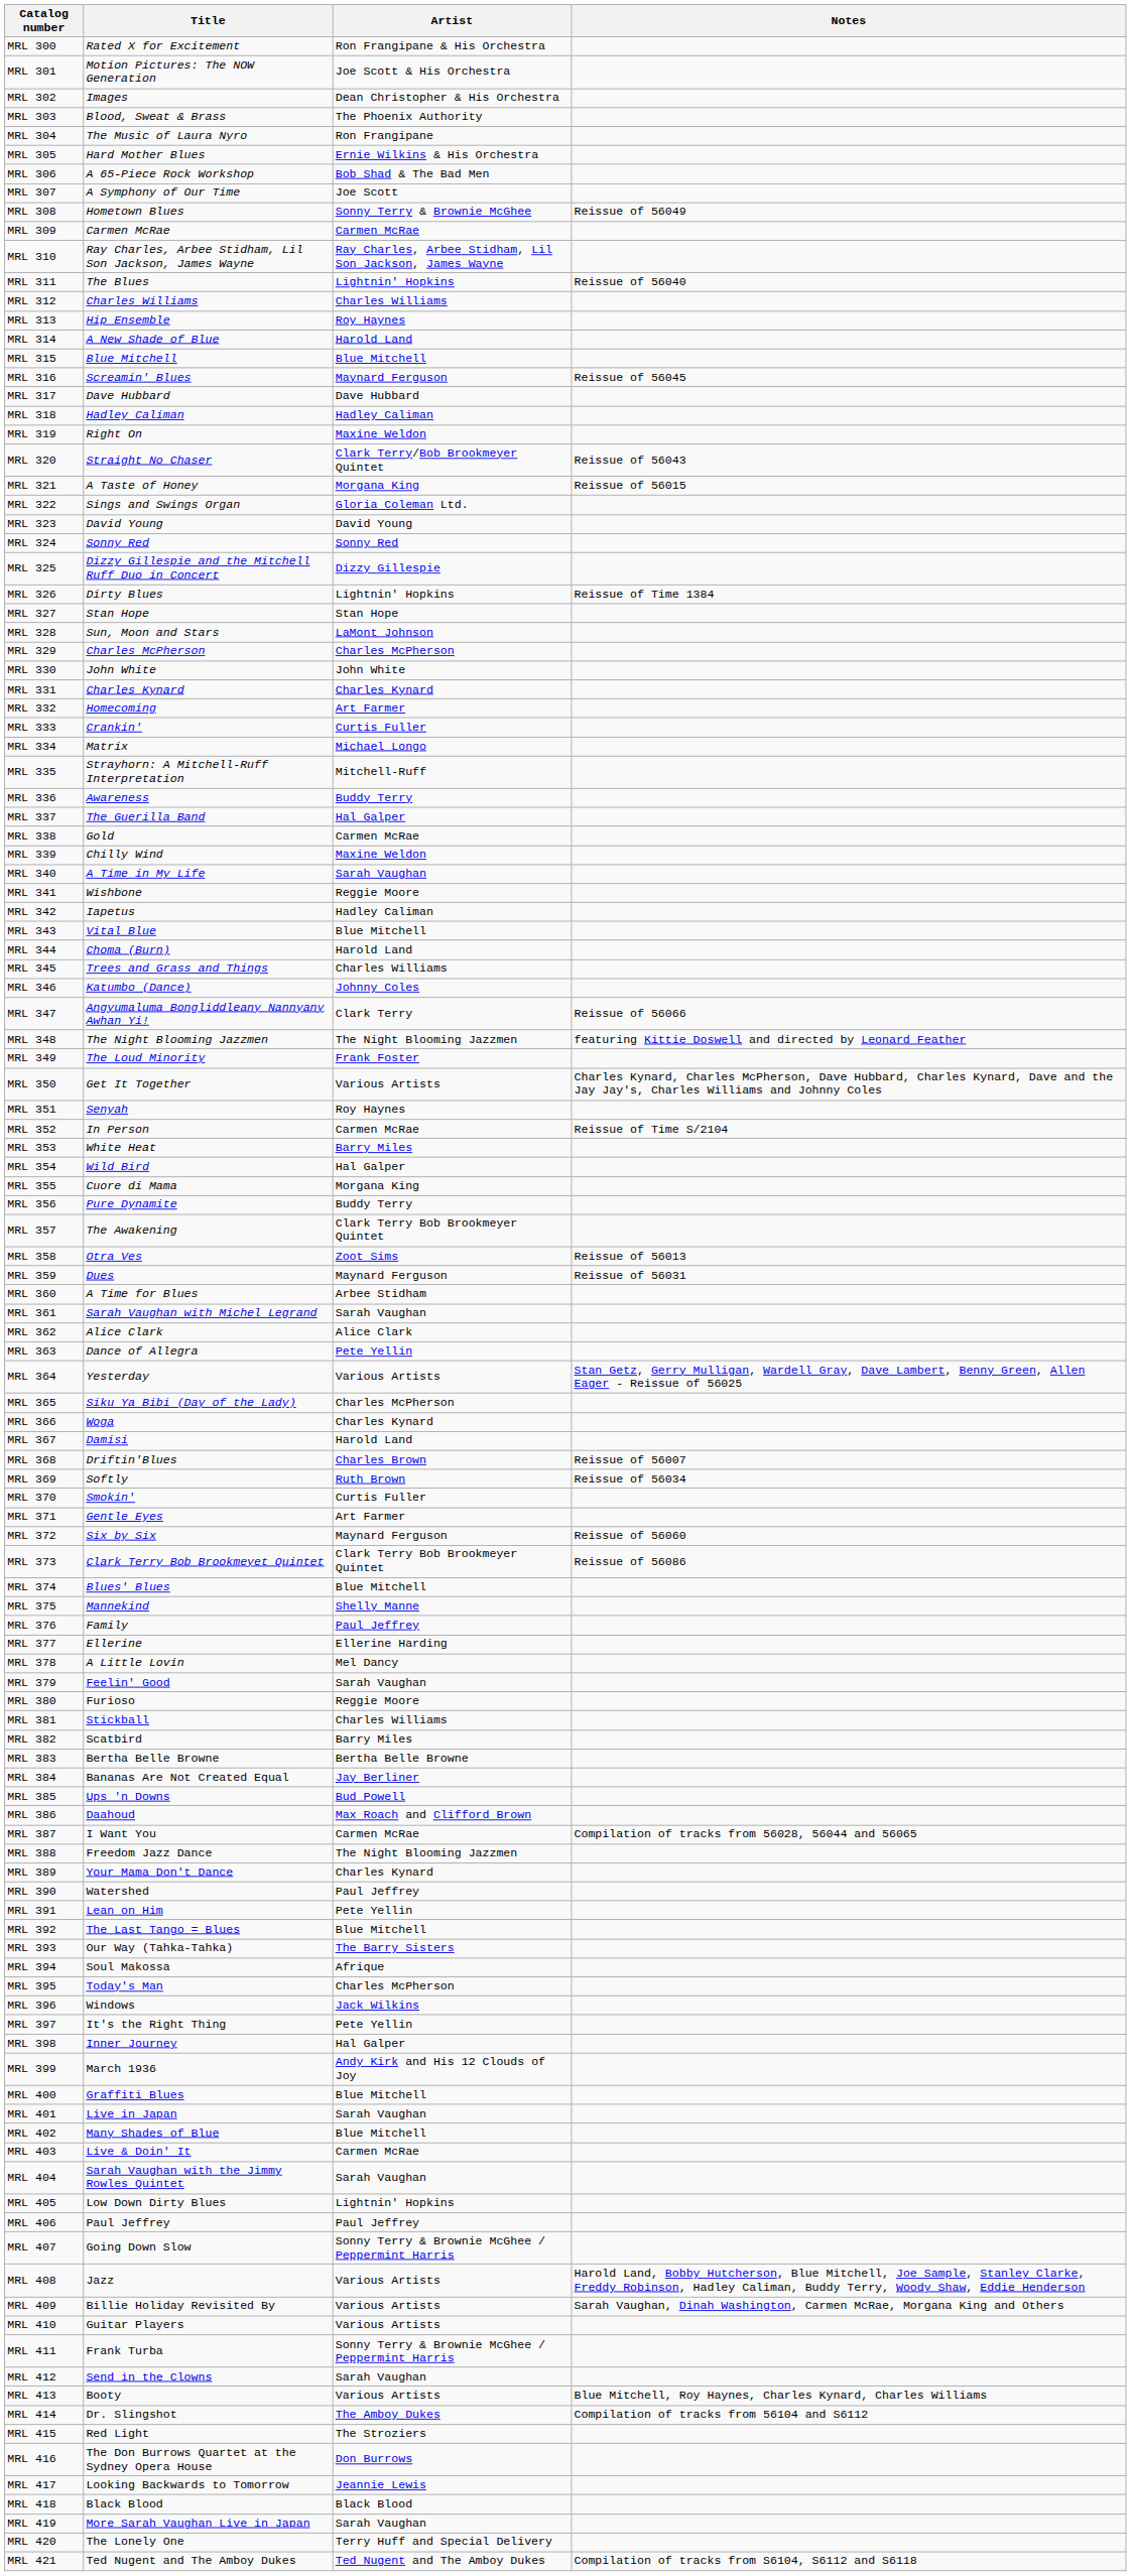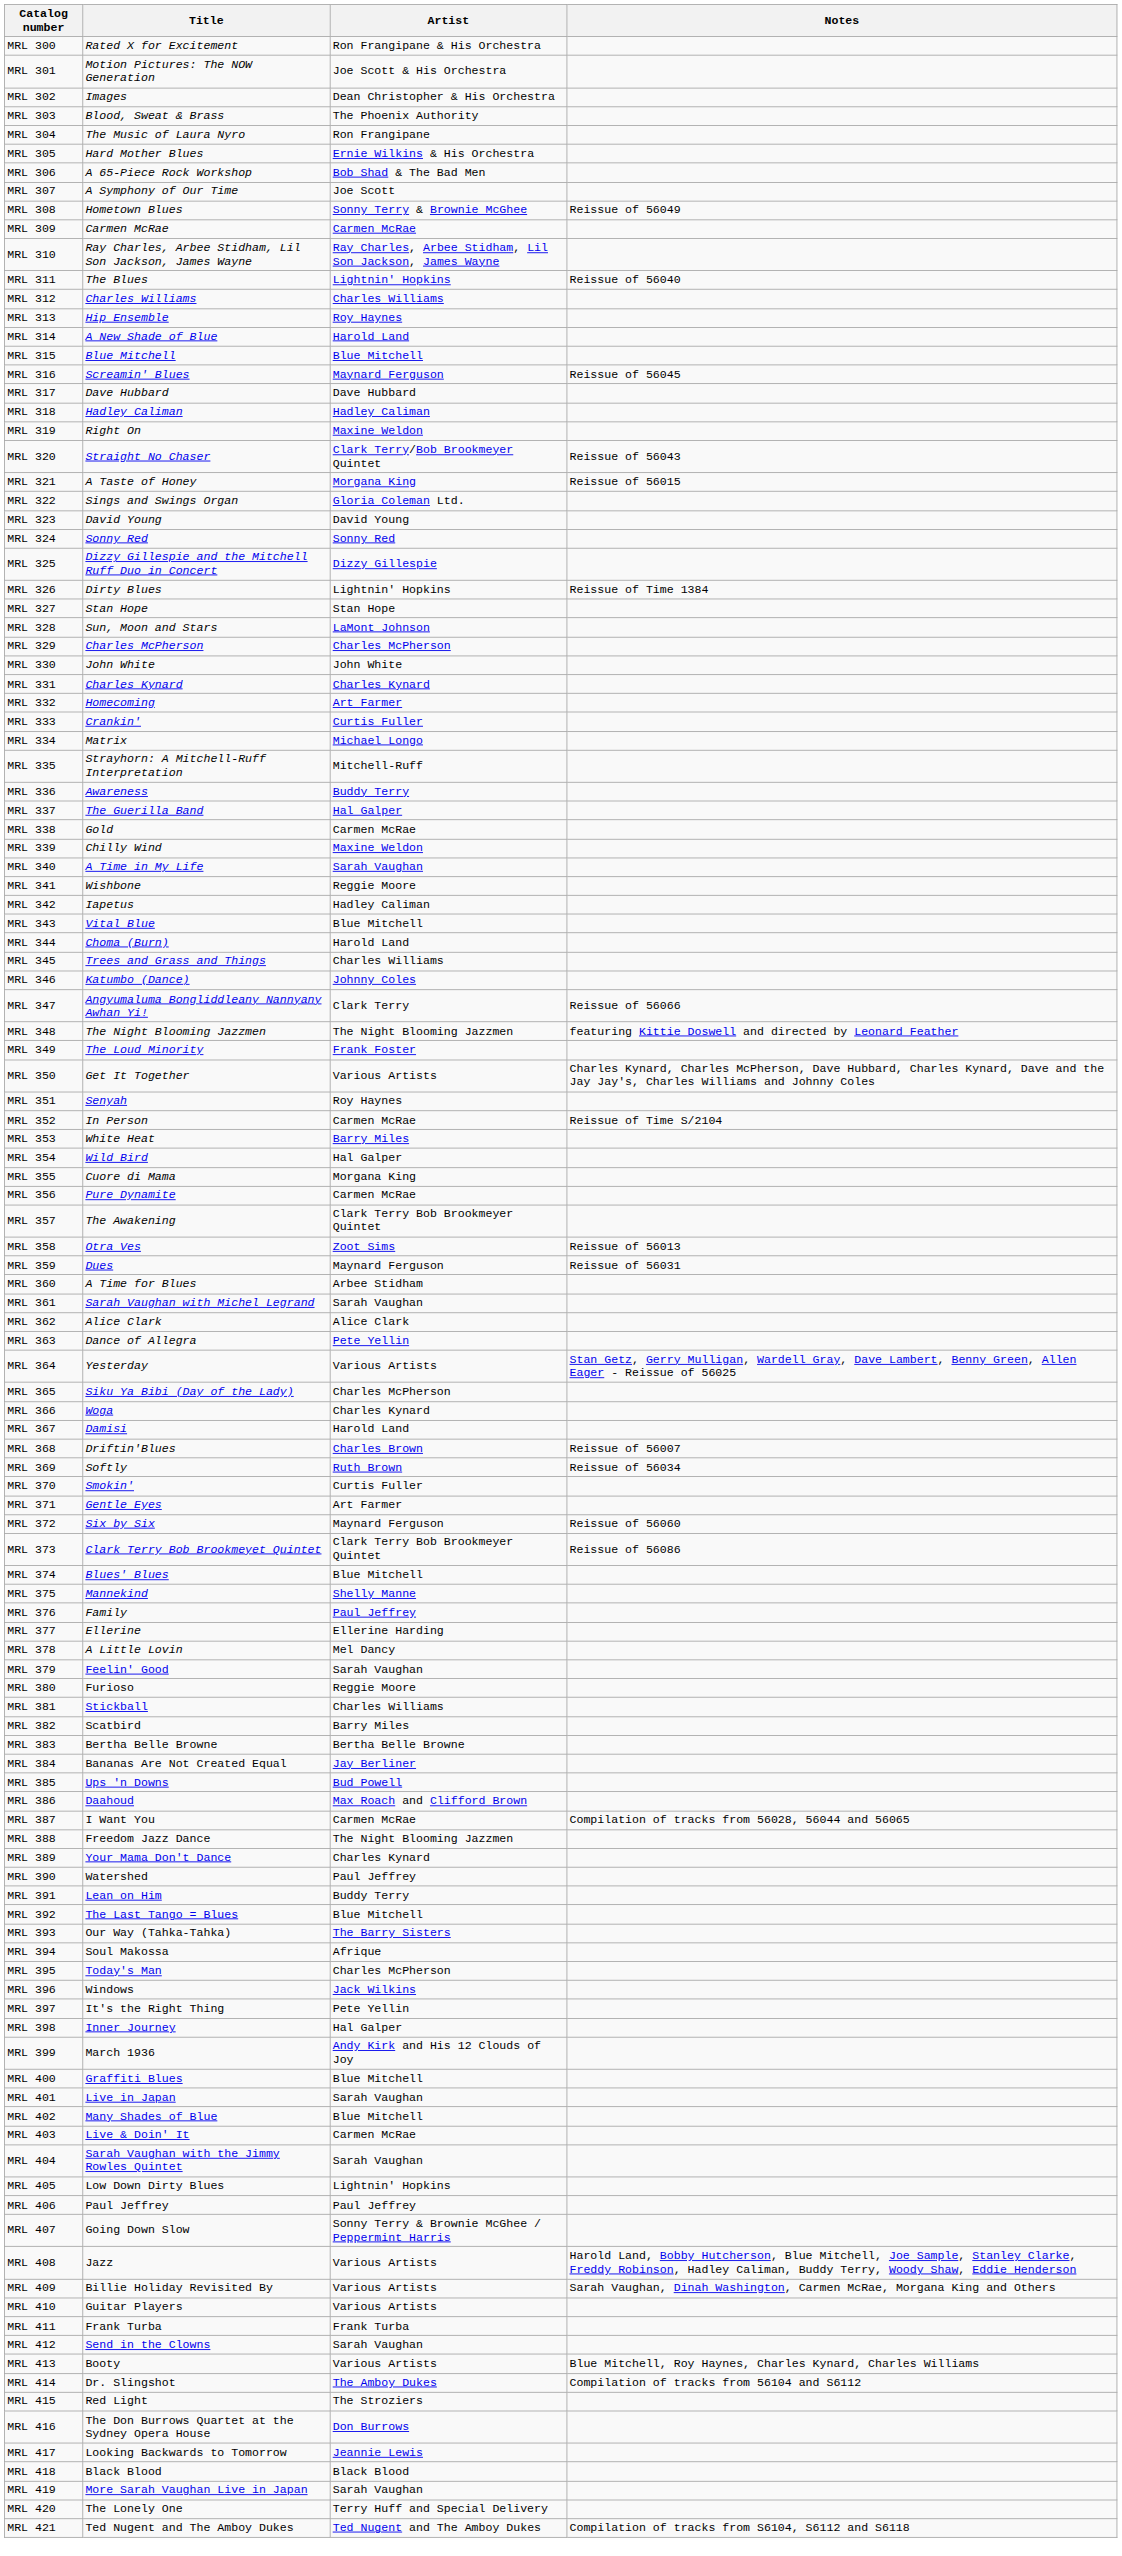MRL 356 | Artist: Buddy Terry -> Carmen McRae
MRL 391 | Artist: Pete Yellin -> Buddy Terry
MRL 411 | Artist: Sonny Terry & Brownie McGhee / Peppermint Harris -> Frank Turba
